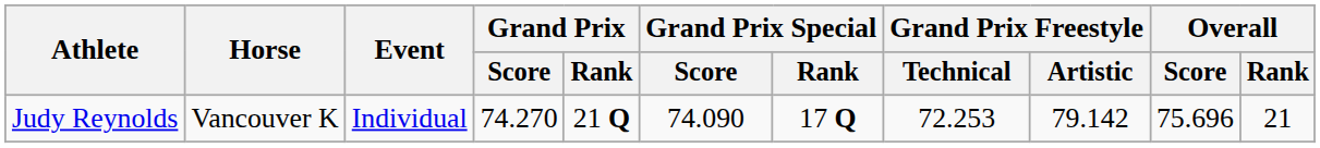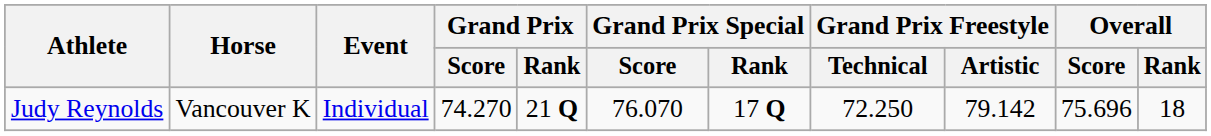Judy Reynolds | Grand Prix Special / Score: 74.090 -> 76.070
Judy Reynolds | Grand Prix Freestyle / Technical: 72.253 -> 72.250
Judy Reynolds | Overall / Rank: 21 -> 18
